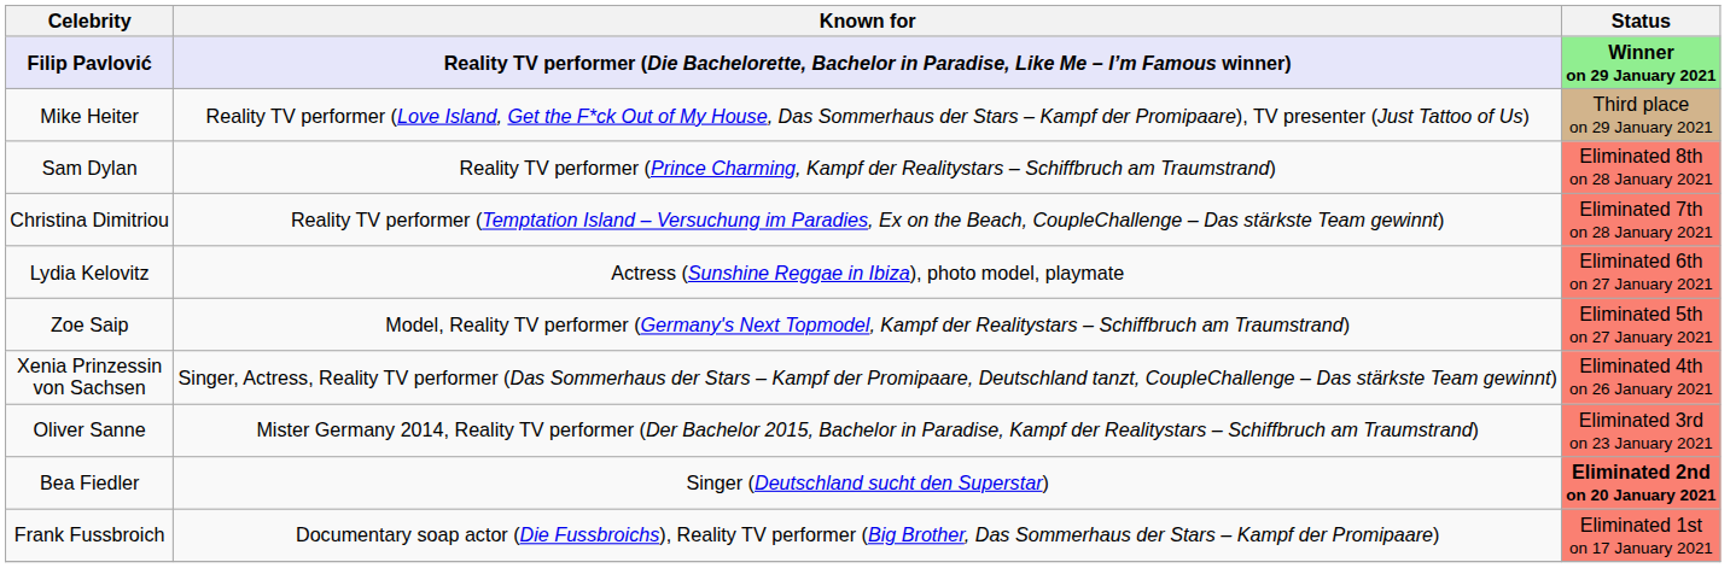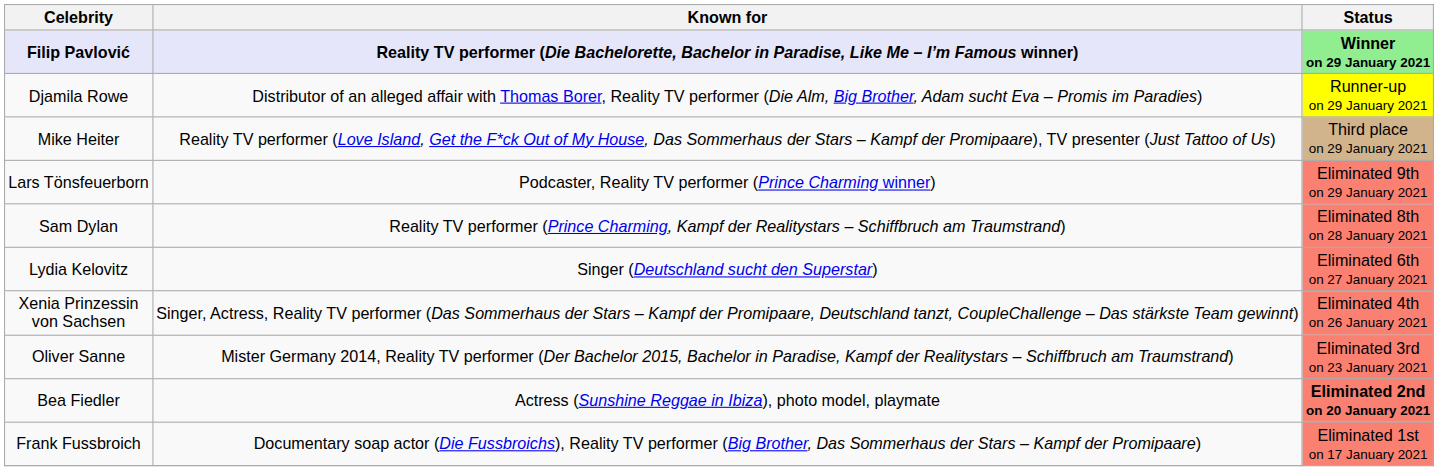+ row: Djamila Rowe | Distributor of an alleged affair with Thomas Borer, Reality TV performer (Die Alm, Big Brother, Adam sucht Eva – Promis im Paradies) | Runner-up on 29 January 2021
+ row: Lars Tönsfeuerborn | Podcaster, Reality TV performer (Prince Charming winner) | Eliminated 9th on 29 January 2021
- row: Christina Dimitriou | Reality TV performer (Temptation Island – Versuchung im Paradies, Ex on the Beach, CoupleChallenge – Das stärkste Team gewinnt) | Eliminated 7th on 28 January 2021
Lydia Kelovitz | Known for: Actress (Sunshine Reggae in Ibiza), photo model, playmate -> Singer (Deutschland sucht den Superstar)
- row: Zoe Saip | Model, Reality TV performer (Germany's Next Topmodel, Kampf der Realitystars – Schiffbruch am Traumstrand) | Eliminated 5th on 27 January 2021
Bea Fiedler | Known for: Singer (Deutschland sucht den Superstar) -> Actress (Sunshine Reggae in Ibiza), photo model, playmate
